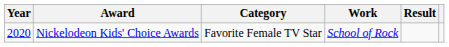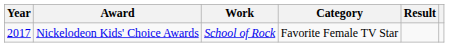columns swapped: Category <-> Work
Nickelodeon Kids' Choice Awards | Year: 2020 -> 2017
